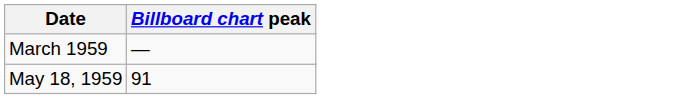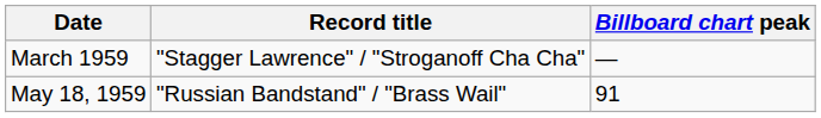+ column: Record title | "Stagger Lawrence" / "Stroganoff Cha Cha" | "Russian Bandstand" / "Brass Wail"
